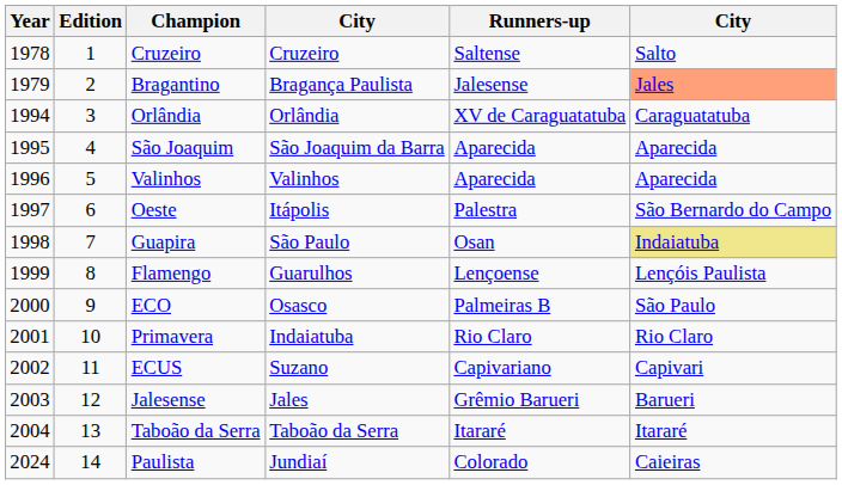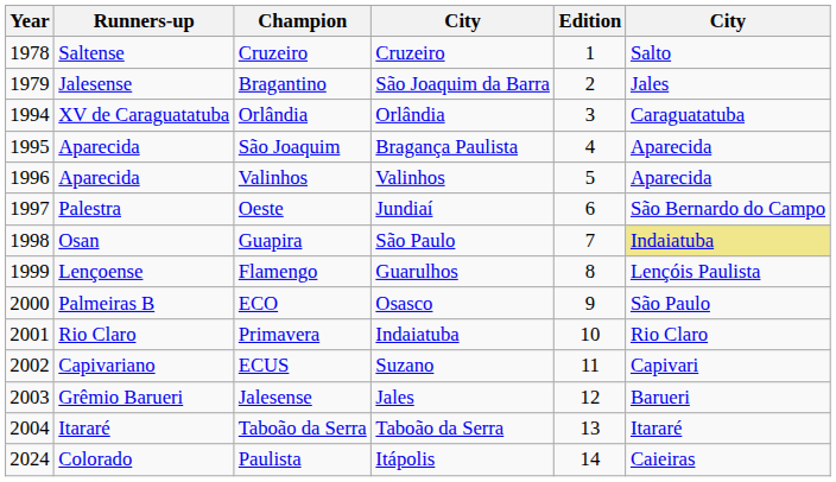columns swapped: Edition <-> Runners-up
Bragantino | column 4: Bragança Paulista -> São Joaquim da Barra
Bragantino | column 6: lightsalmon background -> no background
São Joaquim | column 4: São Joaquim da Barra -> Bragança Paulista
Oeste | column 4: Itápolis -> Jundiaí
Paulista | column 4: Jundiaí -> Itápolis
